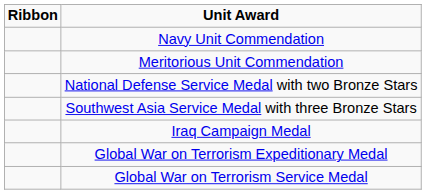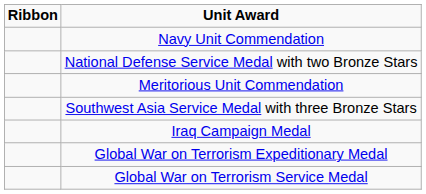rows swapped: Meritorious Unit Commendation <-> National Defense Service Medal with two Bronze Stars
